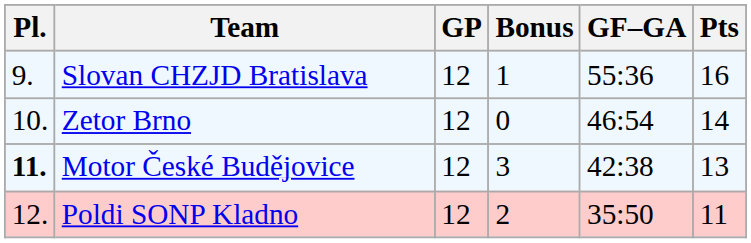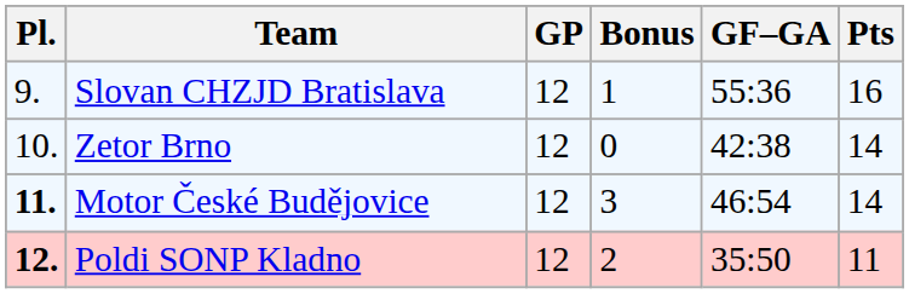Zetor Brno | GF–GA: 46:54 -> 42:38
Motor České Budějovice | GF–GA: 42:38 -> 46:54
Motor České Budějovice | Pts: 13 -> 14
Poldi SONP Kladno | Pl.: normal -> bold
